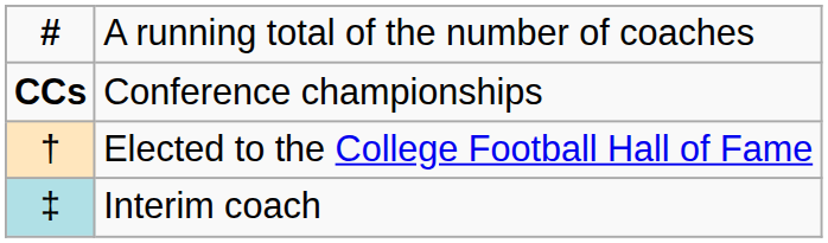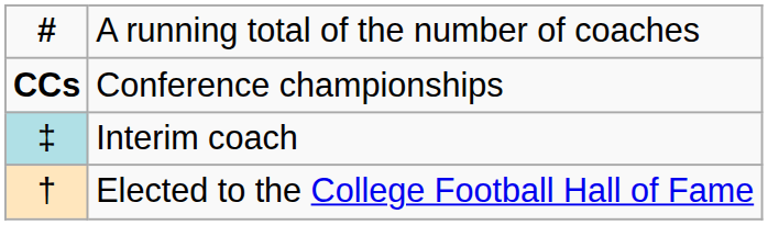rows swapped: Elected to the College Football Hall of Fame <-> Interim coach
